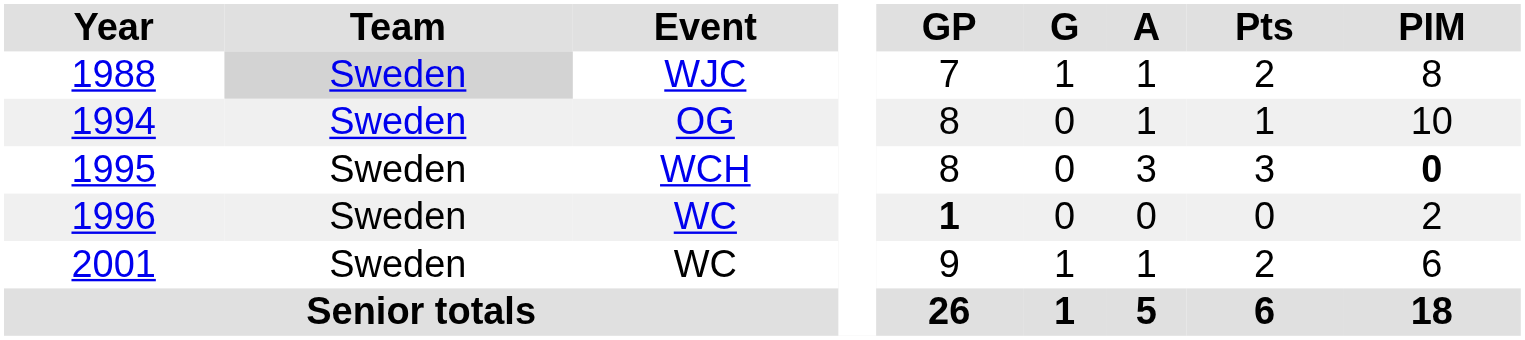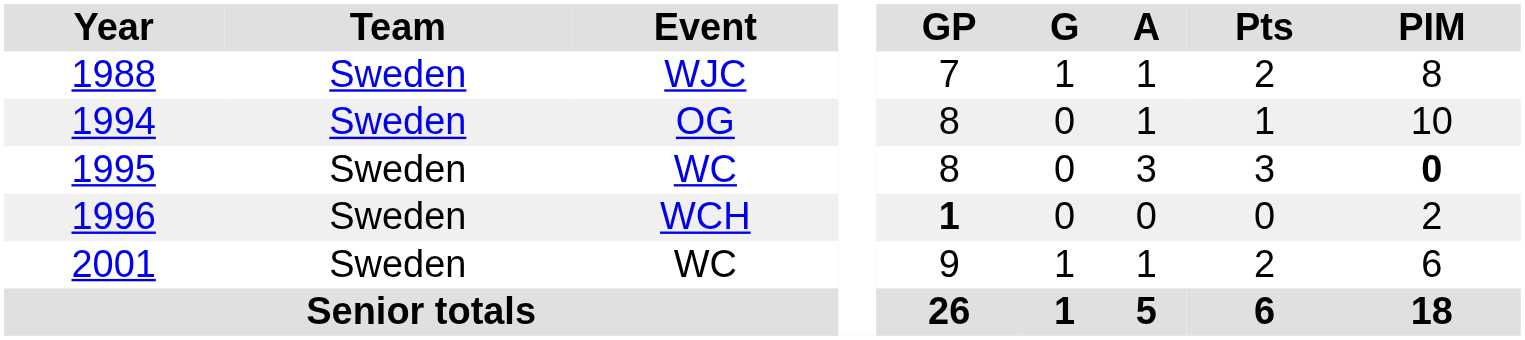1988 | Team: lightgrey background -> no background
1995 | Event: WCH -> WC
1996 | Event: WC -> WCH
